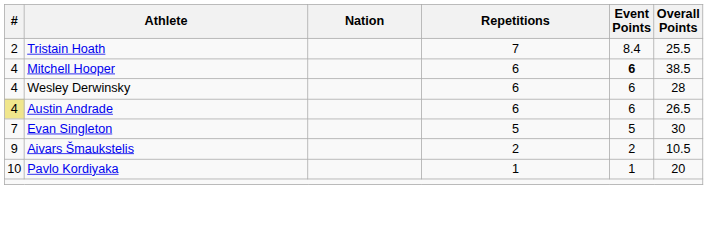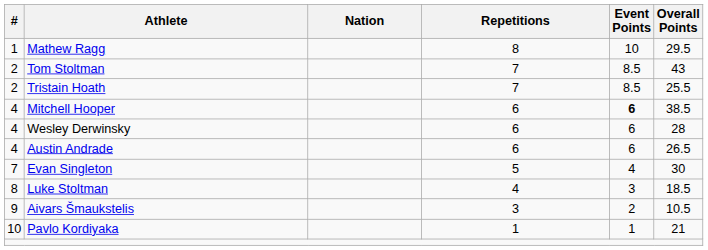+ row: 1 | Mathew Ragg | 8 | 10 | 29.5
+ row: 2 | Tom Stoltman | 7 | 8.5 | 43
Tristain Hoath | Event Points: 8.4 -> 8.5
Austin Andrade | #: khaki background -> no background
Evan Singleton | Event Points: 5 -> 4
+ row: 8 | Luke Stoltman | 4 | 3 | 18.5
Aivars Šmaukstelis | Repetitions: 2 -> 3
Pavlo Kordiyaka | Overall Points: 20 -> 21
